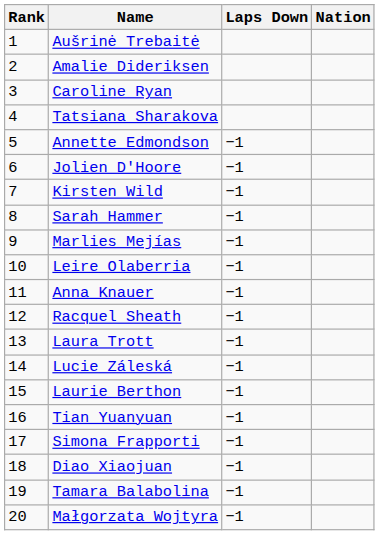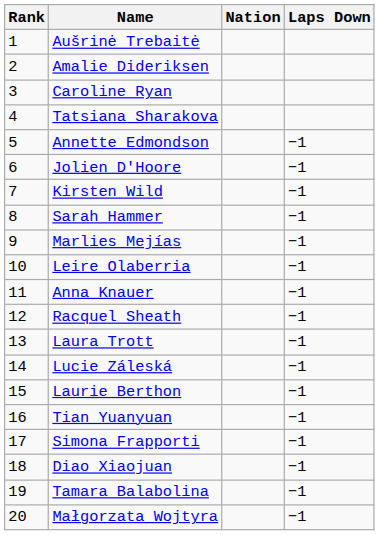columns swapped: Nation <-> Laps Down
